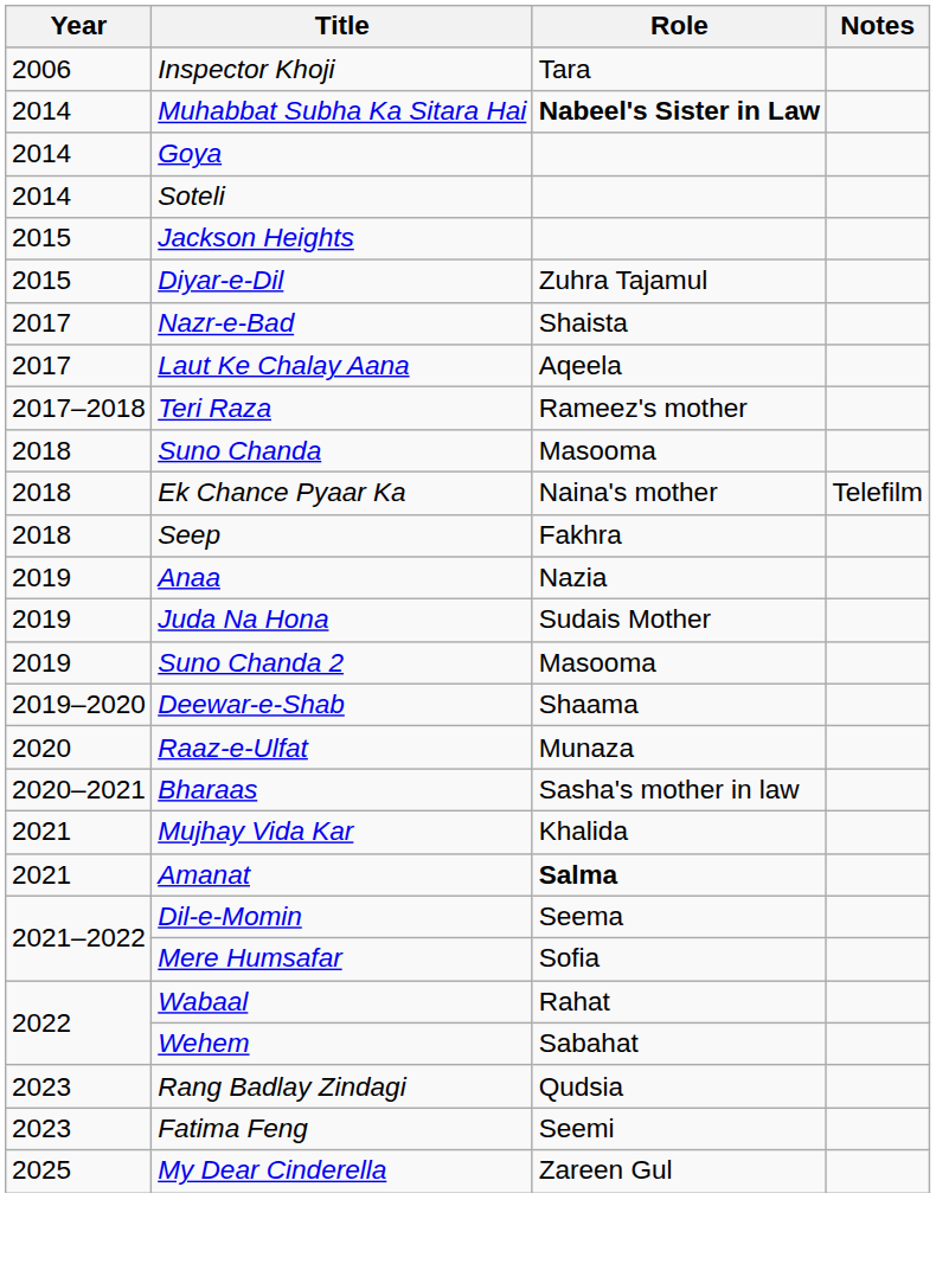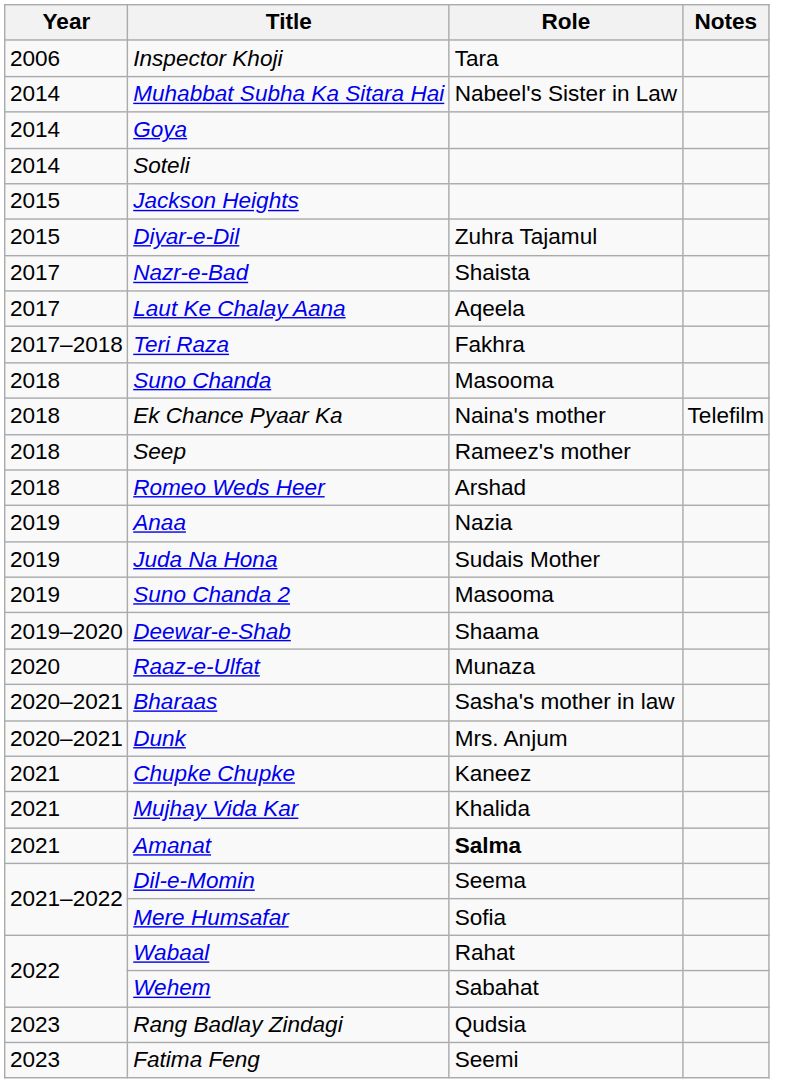Muhabbat Subha Ka Sitara Hai | Role: bold -> normal
Teri Raza | Role: Rameez's mother -> Fakhra
Seep | Role: Fakhra -> Rameez's mother
+ row: 2018 | Romeo Weds Heer | Arshad
+ row: 2020–2021 | Dunk | Mrs. Anjum
+ row: 2021 | Chupke Chupke | Kaneez
- row: 2025 | My Dear Cinderella | Zareen Gul
